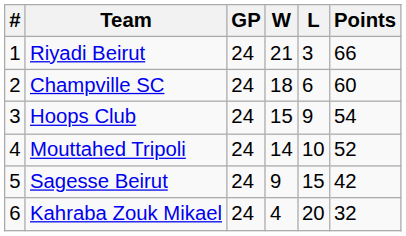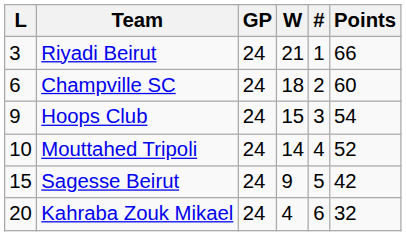columns swapped: # <-> L
